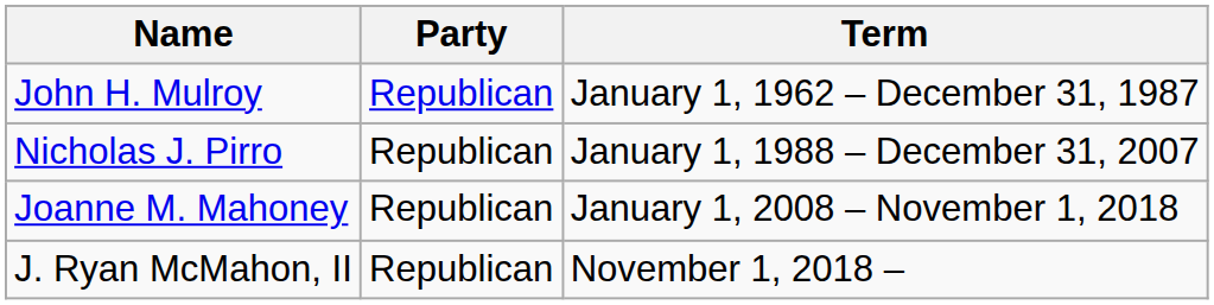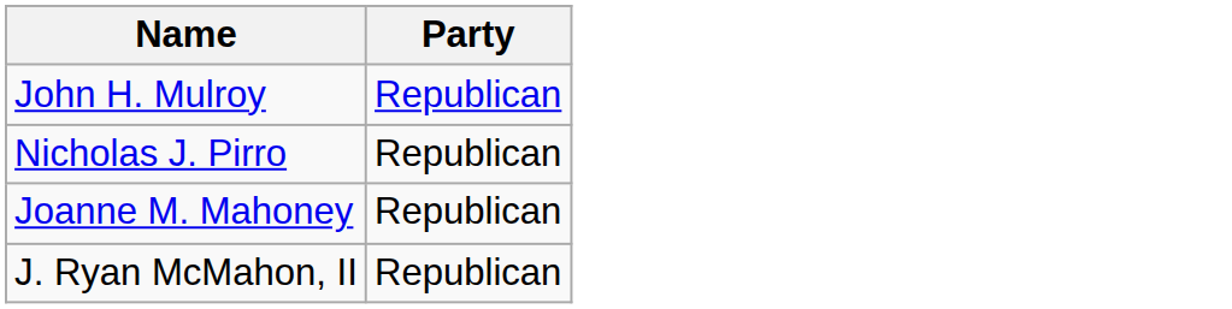- column: Term | January 1, 1962 – December 31, 1987 | January 1, 1988 – December 31, 2007 | January 1, 2008 – November 1, 2018 | November 1, 2018 –
